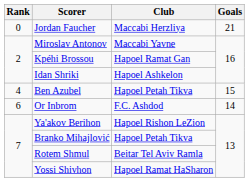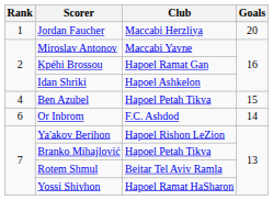Jordan Faucher | Rank: 0 -> 1
Jordan Faucher | Goals: 21 -> 20
